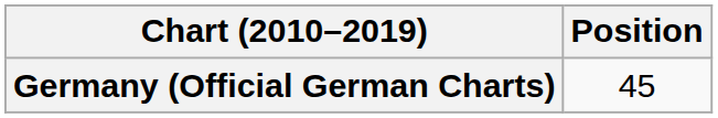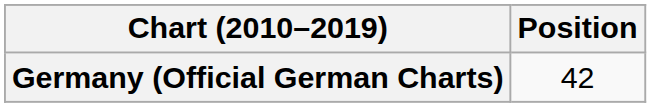Germany (Official German Charts) | Position: 45 -> 42
